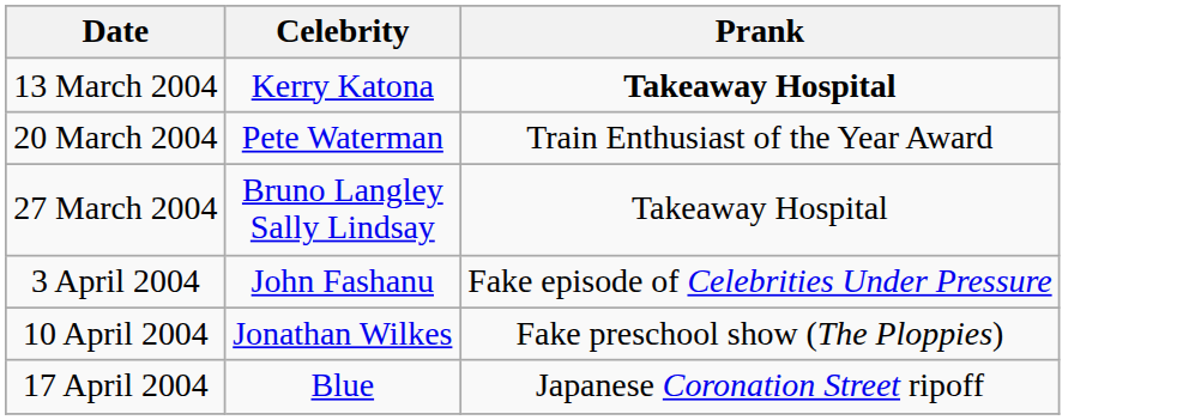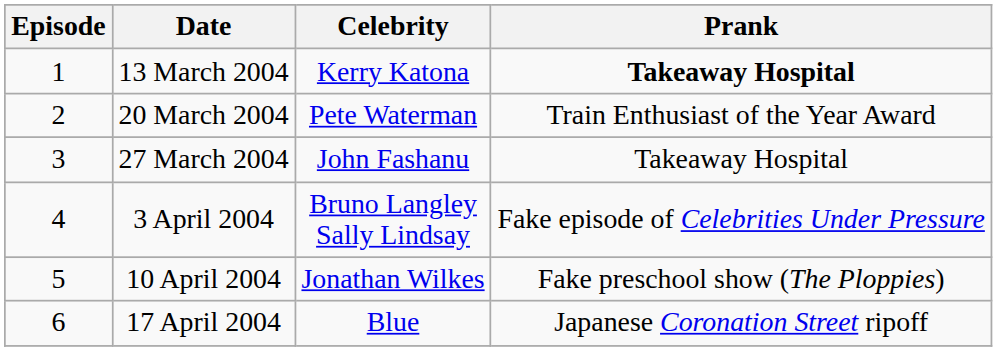+ column: Episode | 1 | 2 | 3 | 4 | 5 | 6
27 March 2004 | Celebrity: Bruno Langley Sally Lindsay -> John Fashanu
3 April 2004 | Celebrity: John Fashanu -> Bruno Langley Sally Lindsay
